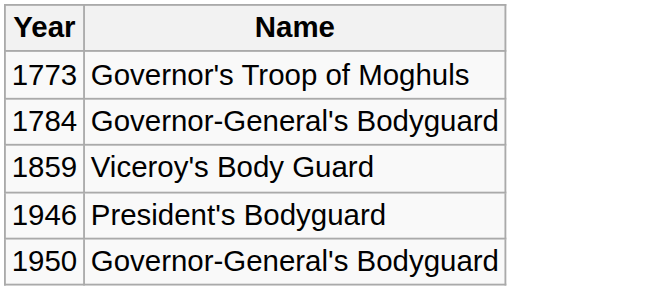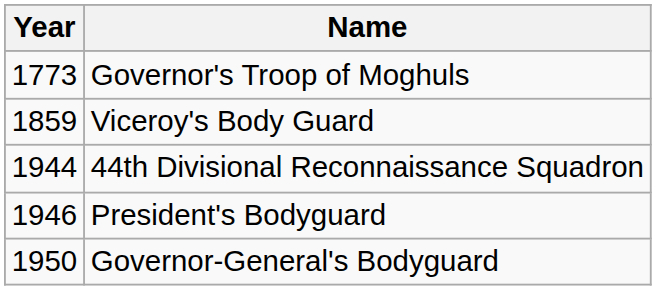- row: 1784 | Governor-General's Bodyguard
+ row: 1944 | 44th Divisional Reconnaissance Squadron
